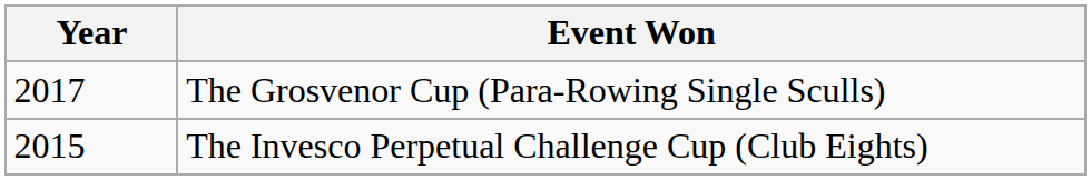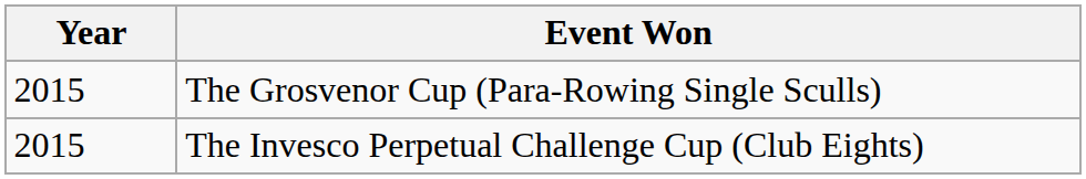The Grosvenor Cup (Para-Rowing Single Sculls) | Year: 2017 -> 2015
